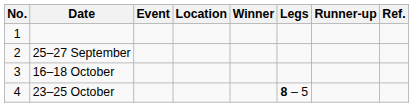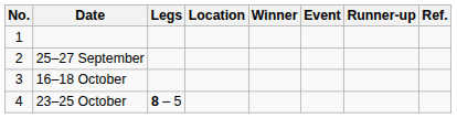columns swapped: Event <-> Legs
